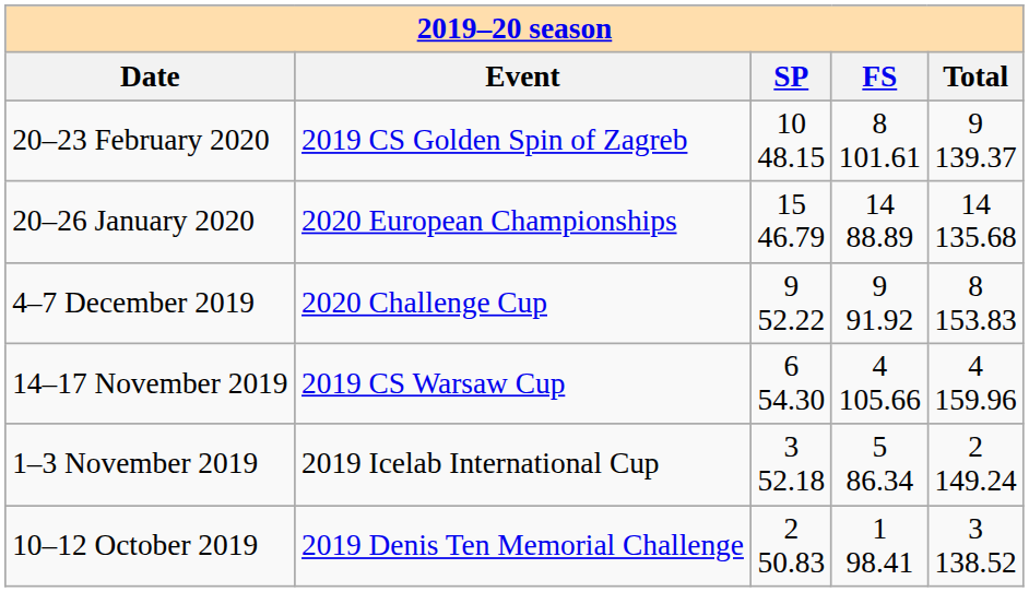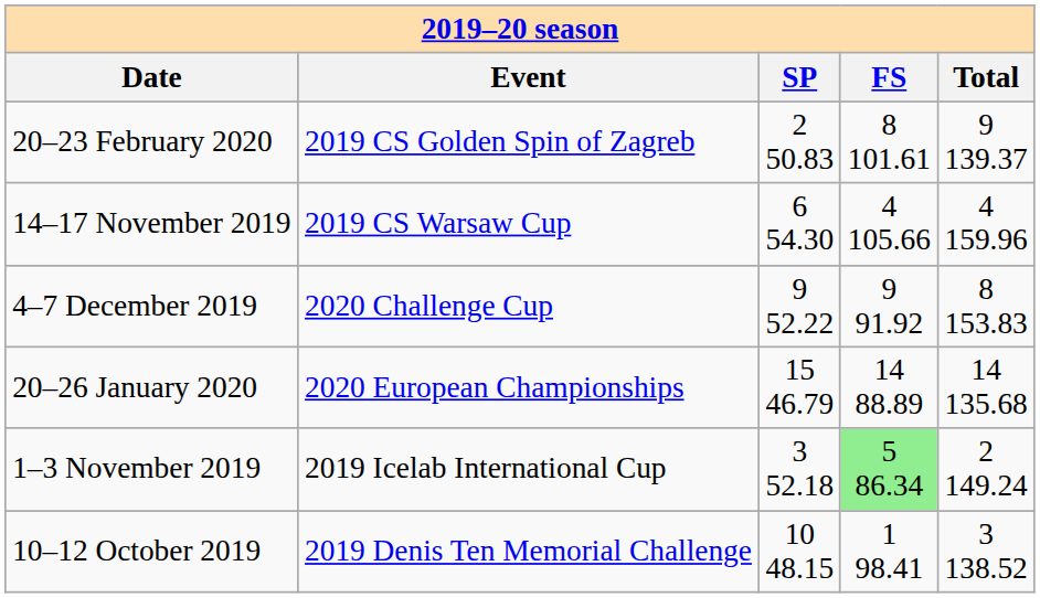20–23 February 2020 | SP: 10 48.15 -> 2 50.83
rows swapped: 20–26 January 2020 <-> 14–17 November 2019
1–3 November 2019 | FS: no background -> lightgreen background
10–12 October 2019 | SP: 2 50.83 -> 10 48.15
